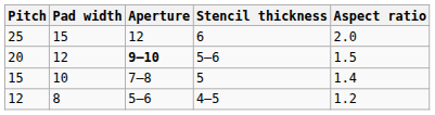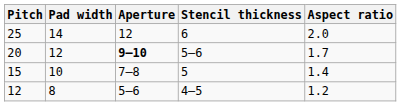25 | Pad width: 15 -> 14
20 | Aspect ratio: 1.5 -> 1.7
